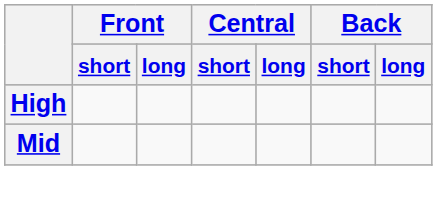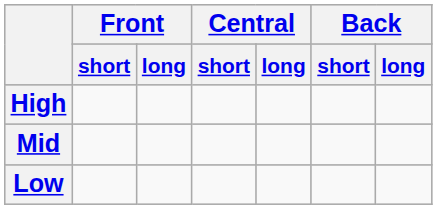+ row: Low
